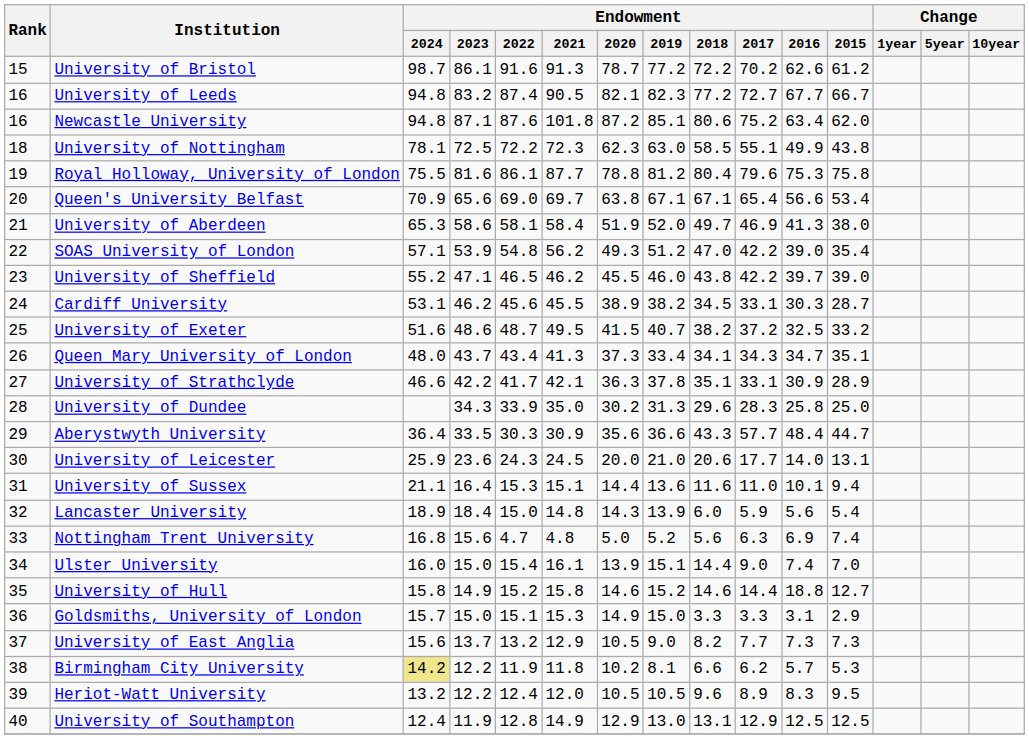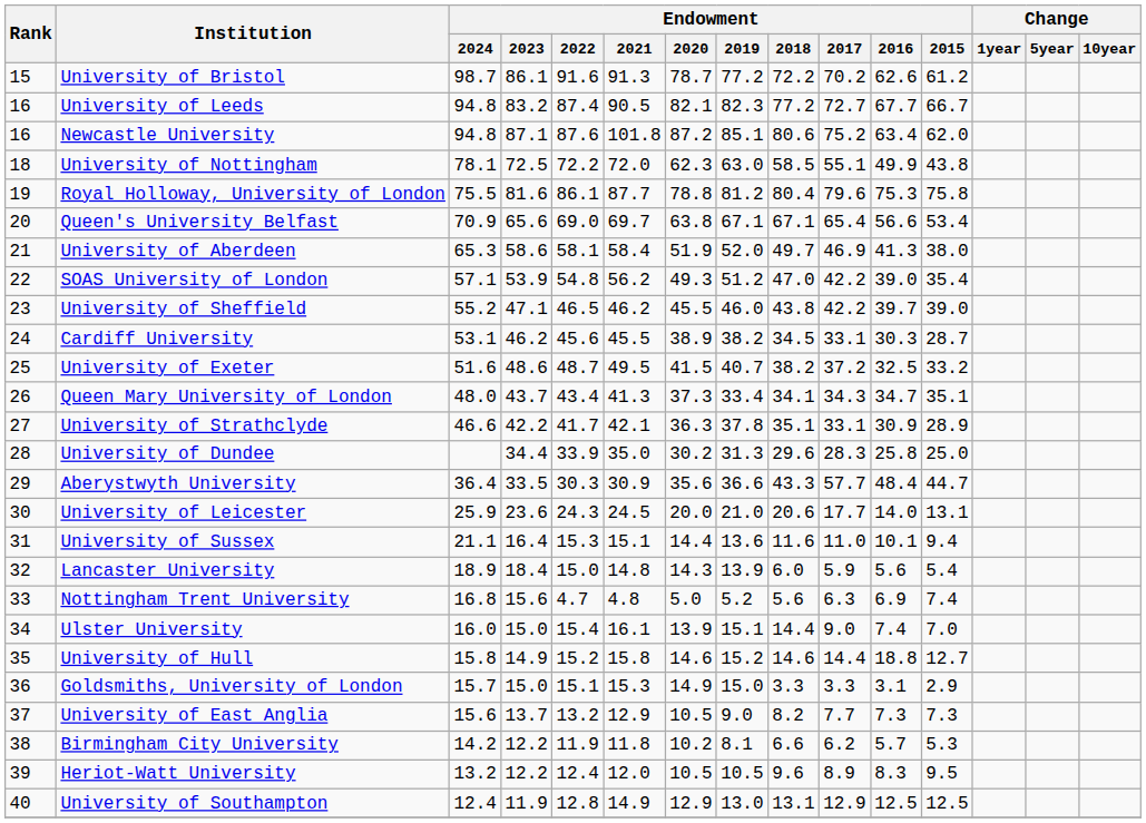University of Nottingham | Endowment / 2021: 72.3 -> 72.0
University of Dundee | Endowment / 2023: 34.3 -> 34.4
Birmingham City University | Endowment / 2024: khaki background -> no background
